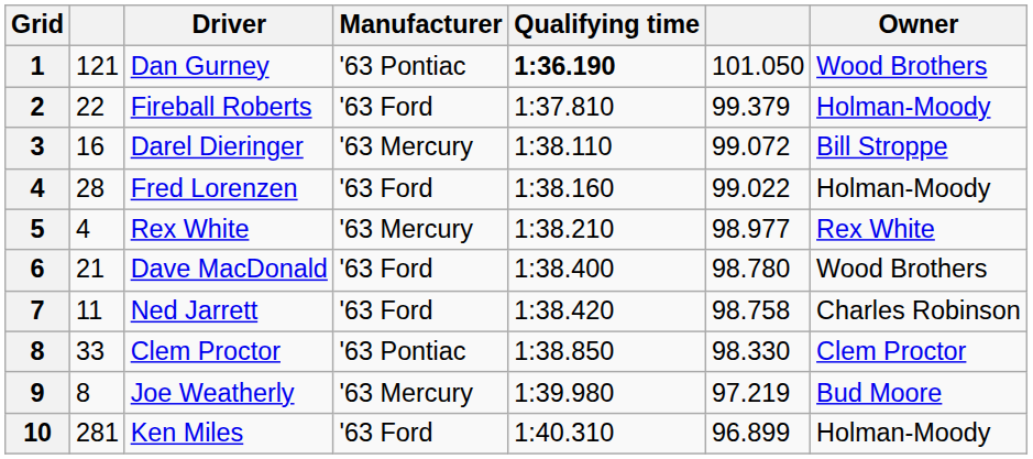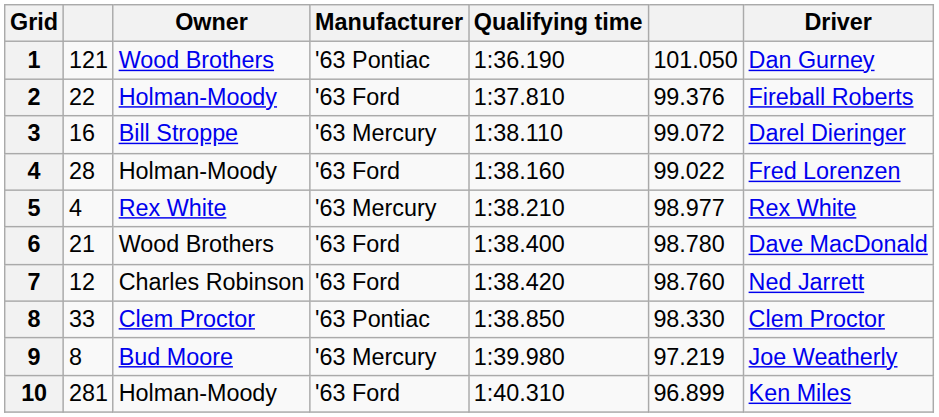columns swapped: Driver <-> Owner
1 | Qualifying time: bold -> normal
2 | column 6: 99.379 -> 99.376
7 | column 2: 11 -> 12
7 | column 6: 98.758 -> 98.760
